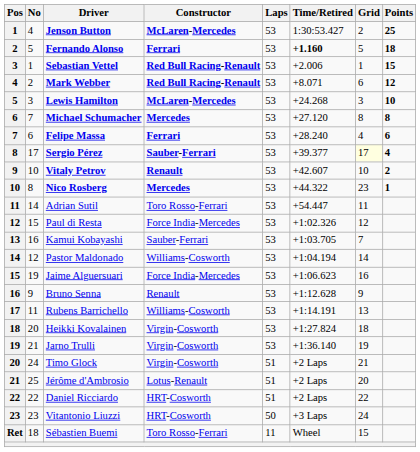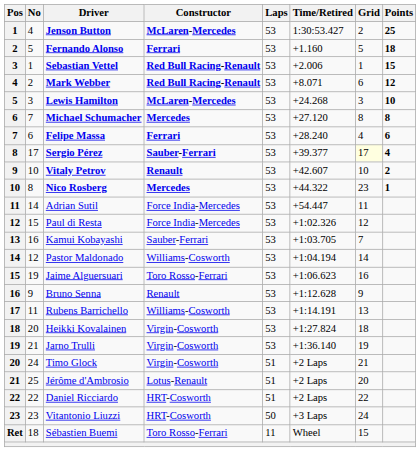Fernando Alonso | Time/Retired: bold -> normal
Adrian Sutil | Constructor: Toro Rosso-Ferrari -> Force India-Mercedes
Jaime Alguersuari | Constructor: Force India-Mercedes -> Toro Rosso-Ferrari
